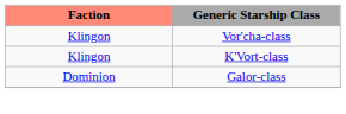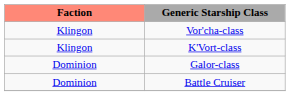+ row: Dominion | Battle Cruiser
